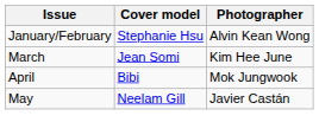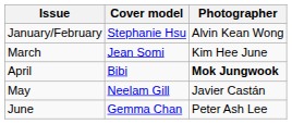April | Photographer: normal -> bold
+ row: June | Gemma Chan | Peter Ash Lee
